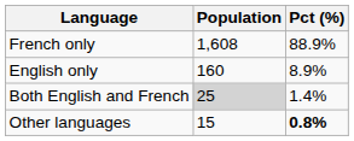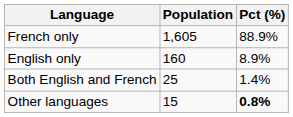French only | Population: 1,608 -> 1,605
Both English and French | Population: lightgrey background -> no background
